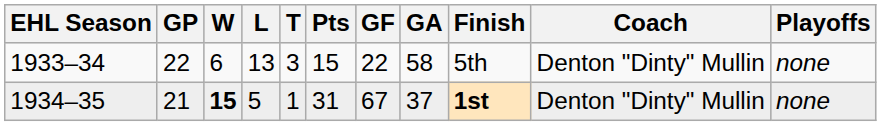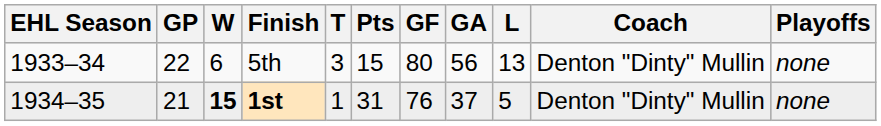columns swapped: L <-> Finish
1933–34 | GF: 22 -> 80
1933–34 | GA: 58 -> 56
1934–35 | GF: 67 -> 76
